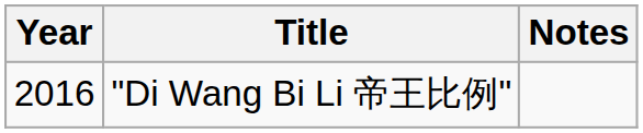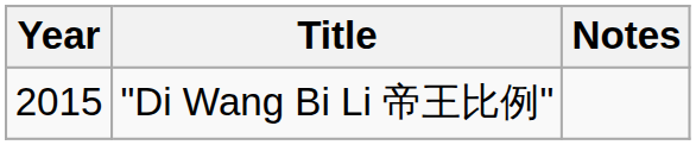"Di Wang Bi Li 帝王比例" | Year: 2016 -> 2015
